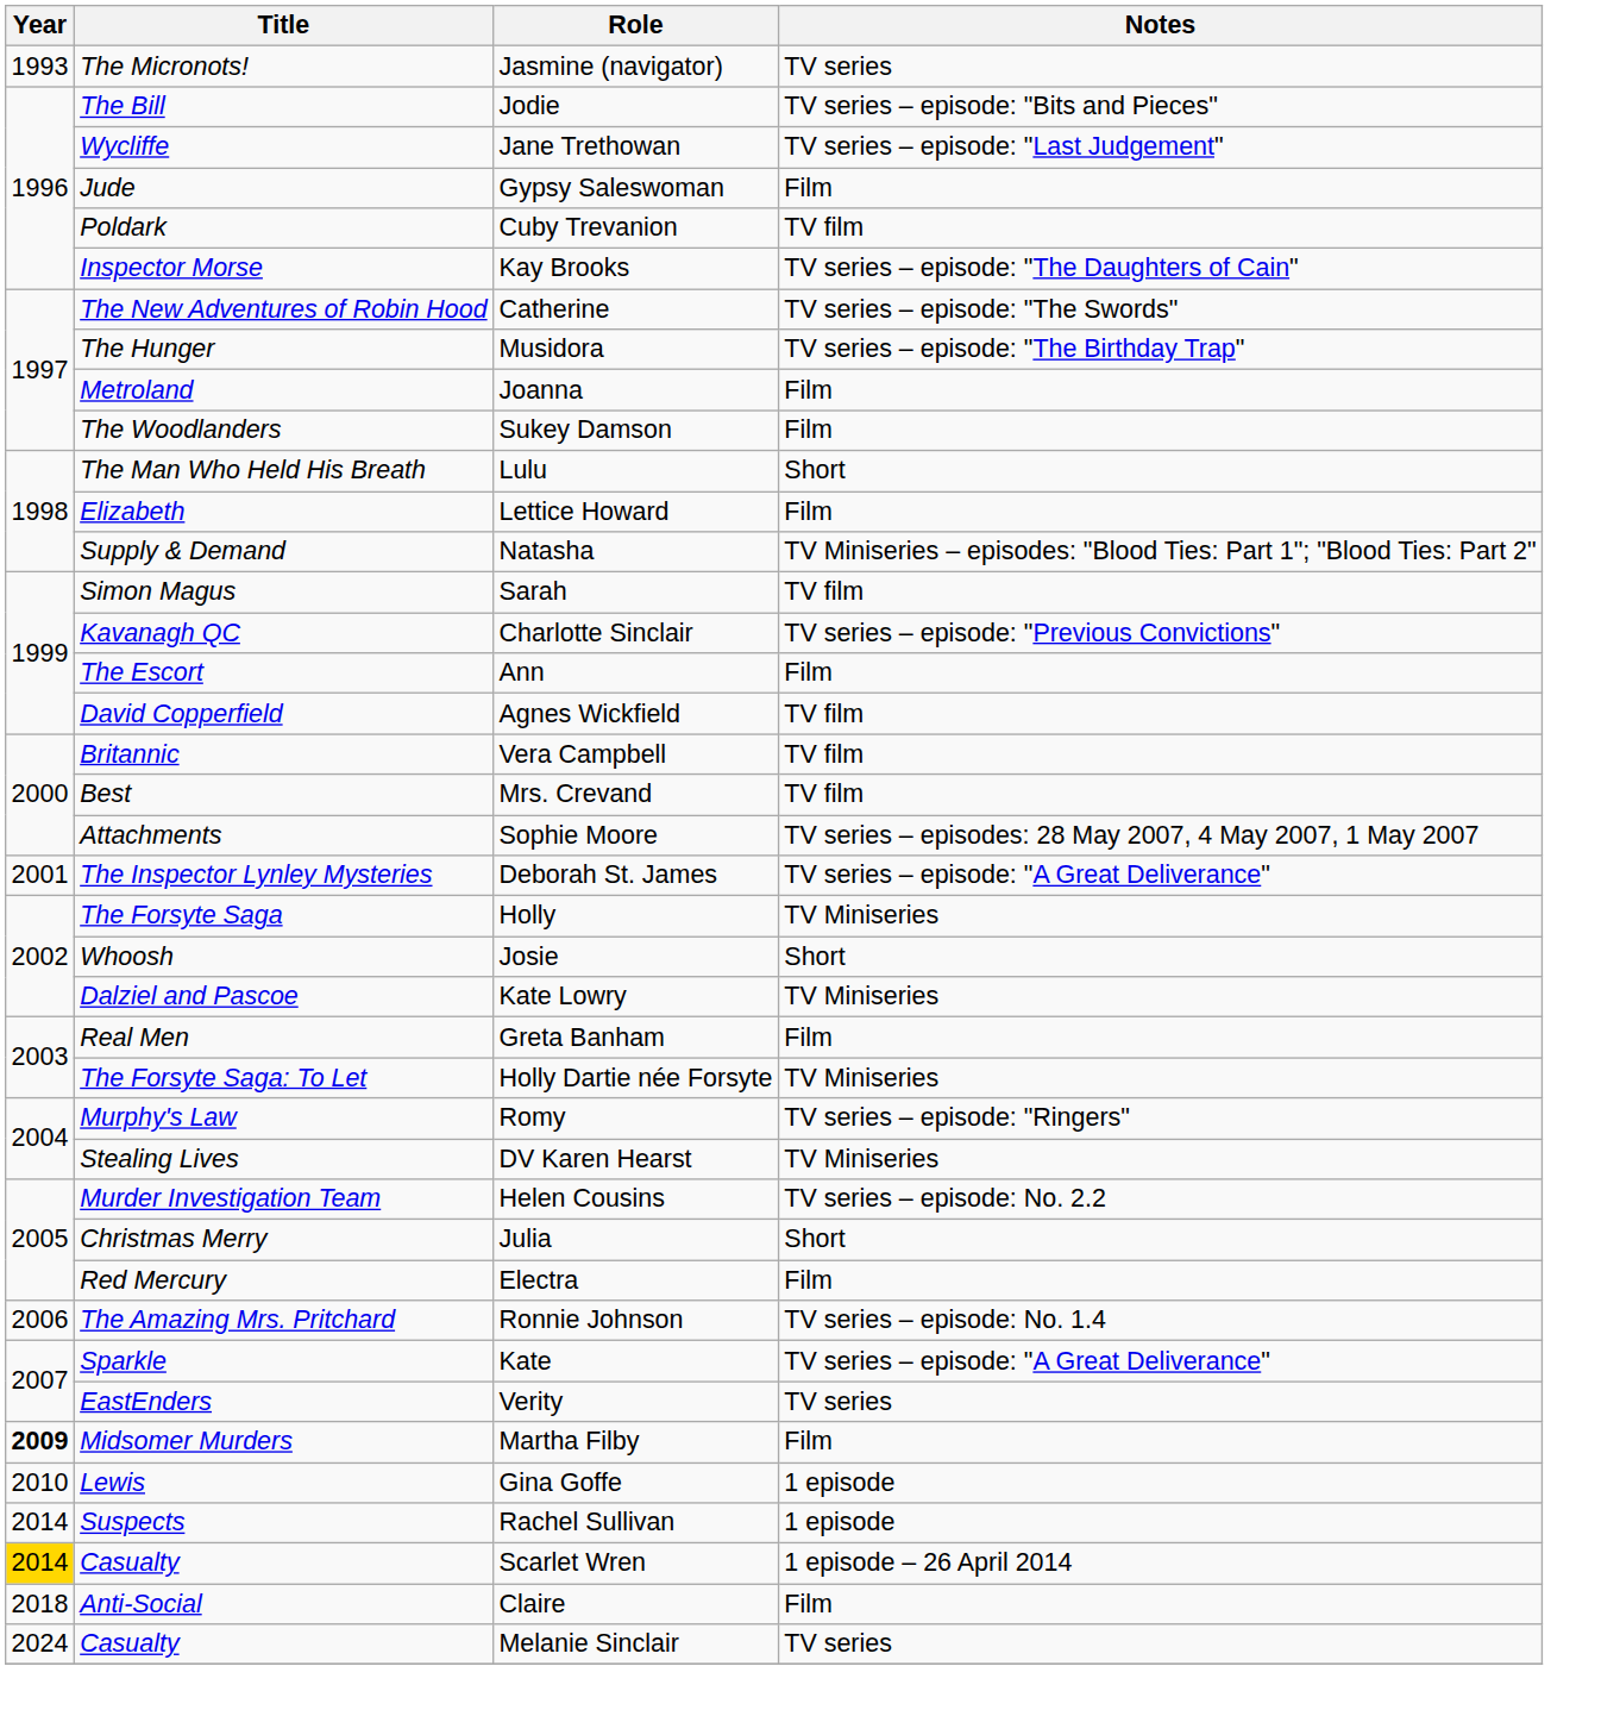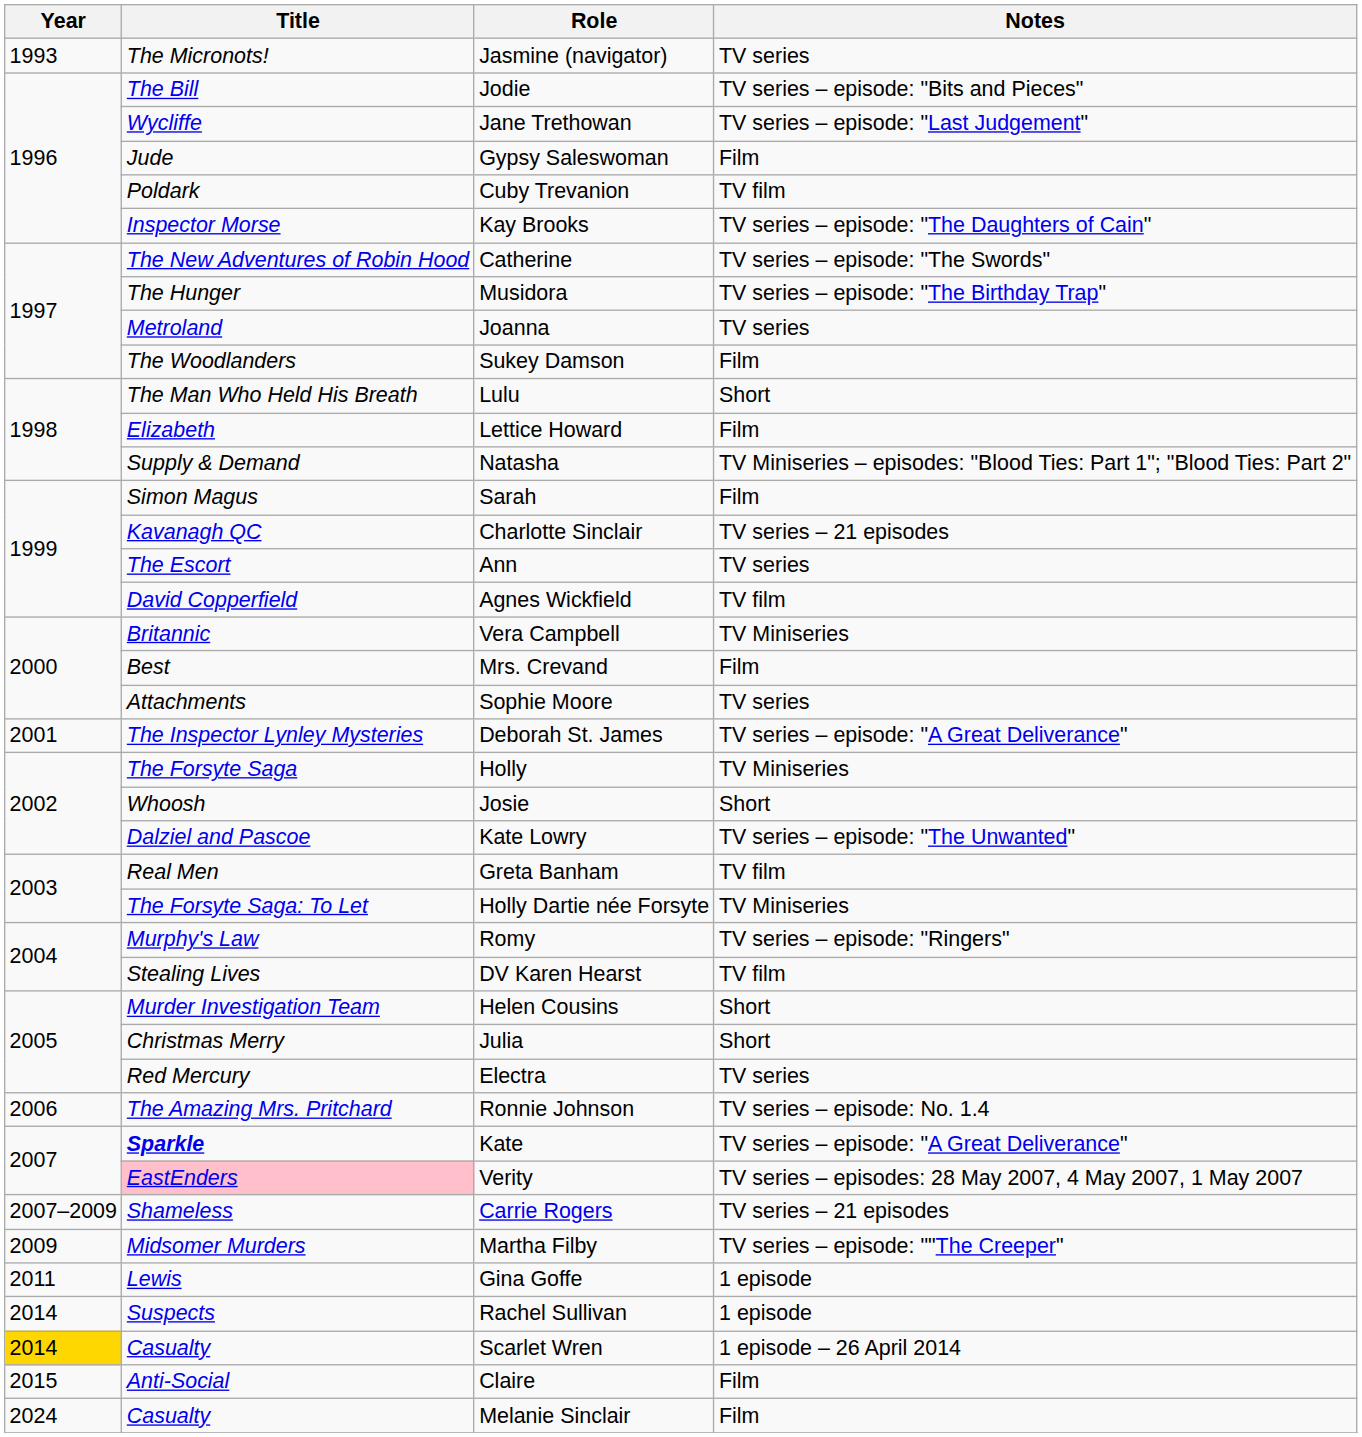Joanna | Notes: Film -> TV series
Sarah | Notes: TV film -> Film
Charlotte Sinclair | Notes: TV series – episode: "Previous Convictions" -> TV series – 21 episodes
Ann | Notes: Film -> TV series
Vera Campbell | Notes: TV film -> TV Miniseries
Mrs. Crevand | Notes: TV film -> Film
Sophie Moore | Notes: TV series – episodes: 28 May 2007, 4 May 2007, 1 May 2007 -> TV series
Kate Lowry | Notes: TV Miniseries -> TV series – episode: "The Unwanted"
Greta Banham | Notes: Film -> TV film
DV Karen Hearst | Notes: TV Miniseries -> TV film
Helen Cousins | Notes: TV series – episode: No. 2.2 -> Short
Electra | Notes: Film -> TV series
Kate | Title: normal -> bold
Verity | Title: no background -> pink background
Verity | Notes: TV series -> TV series – episodes: 28 May 2007, 4 May 2007, 1 May 2007
+ row: 2007–2009 | Shameless | Carrie Rogers | TV series – 21 episodes
Martha Filby | Year: bold -> normal
Martha Filby | Notes: Film -> TV series – episode: ""The Creeper"
Gina Goffe | Year: 2010 -> 2011
Claire | Year: 2018 -> 2015
Melanie Sinclair | Notes: TV series -> Film
